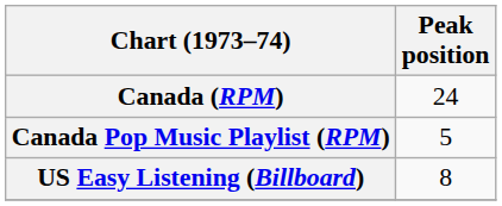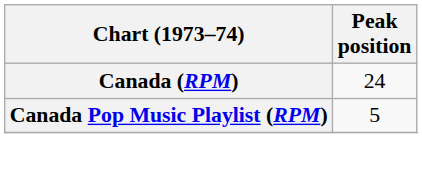- row: US Easy Listening (Billboard) | 8
